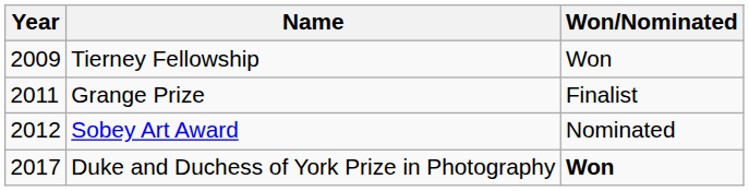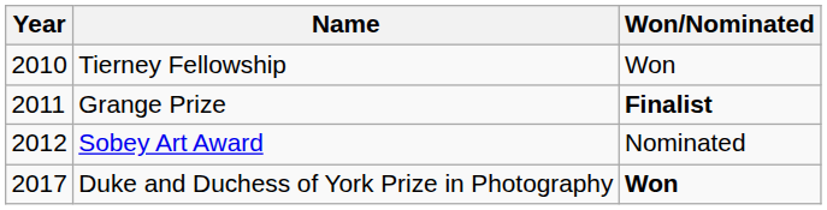Tierney Fellowship | Year: 2009 -> 2010
Grange Prize | Won/Nominated: normal -> bold
